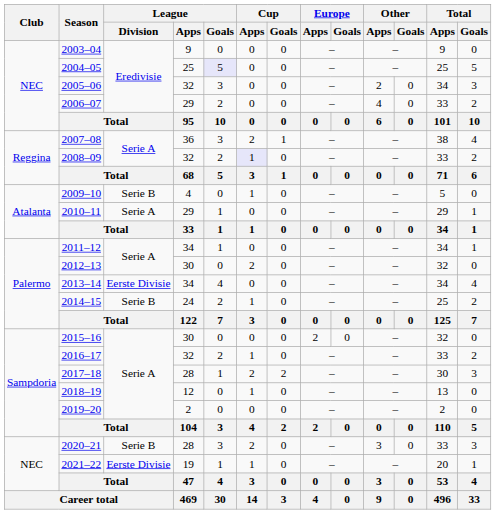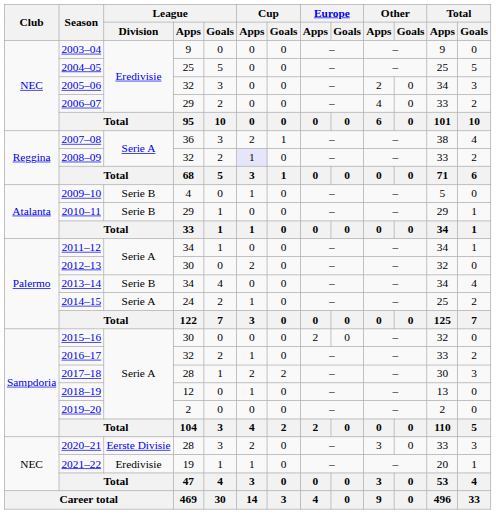2004–05 | League / Goals: lavender background -> no background
2010–11 | League / Division: Serie A -> Serie B
2013–14 | League / Division: Eerste Divisie -> Serie B
2014–15 | League / Division: Serie B -> Serie A
2020–21 | League / Division: Serie B -> Eerste Divisie
2021–22 | League / Division: Eerste Divisie -> Eredivisie
